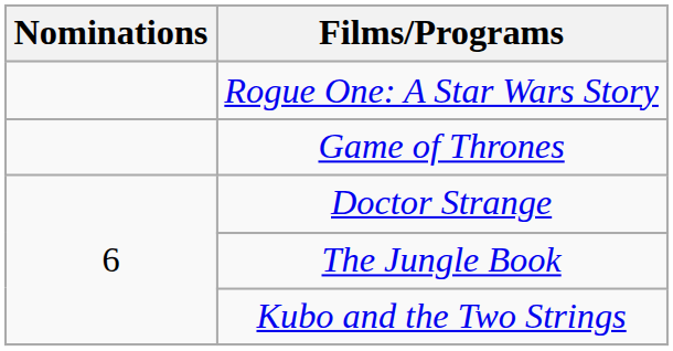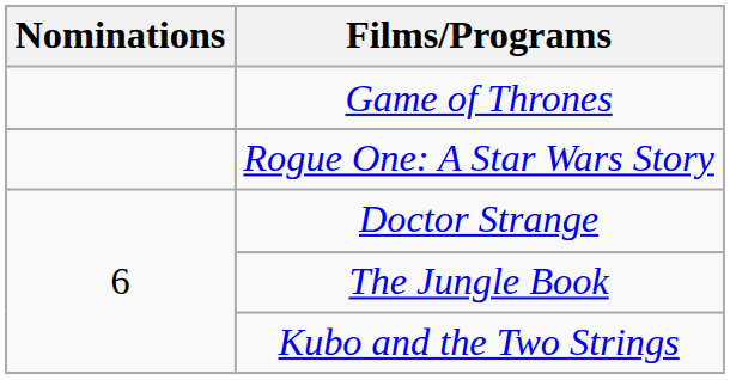rows swapped: Game of Thrones <-> Rogue One: A Star Wars Story
